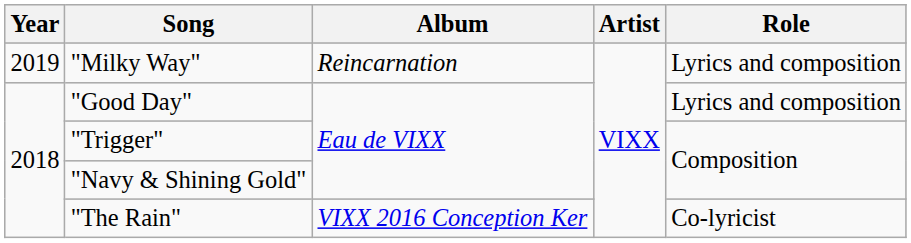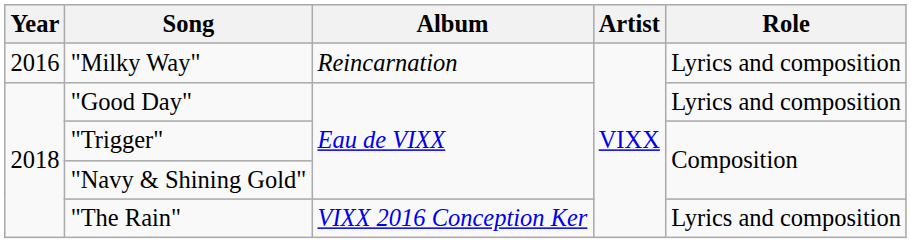"Milky Way" | Year: 2019 -> 2016
"The Rain" | Role: Co-lyricist -> Lyrics and composition
